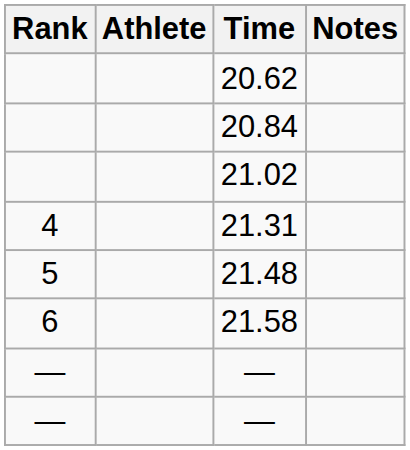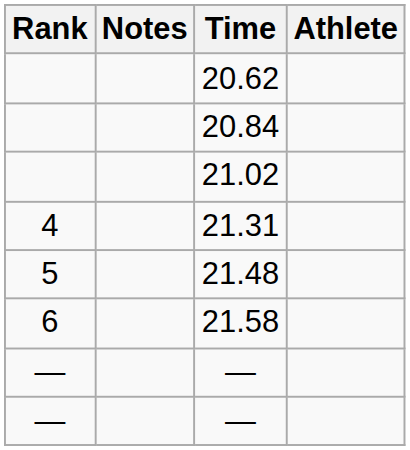columns swapped: Athlete <-> Notes
